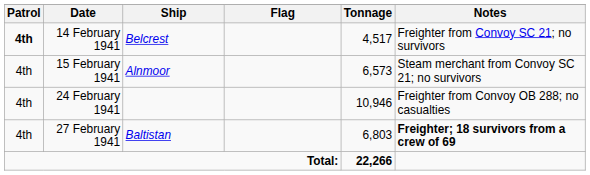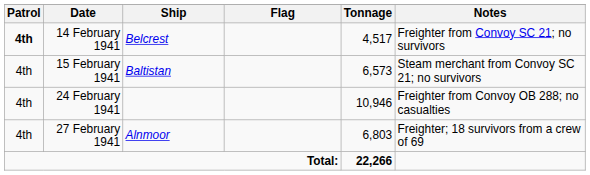15 February 1941 | Ship: Alnmoor -> Baltistan
27 February 1941 | Ship: Baltistan -> Alnmoor
27 February 1941 | Notes: bold -> normal
